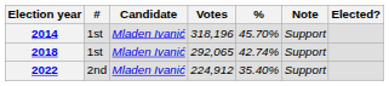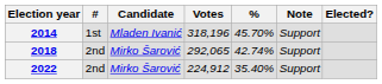2018 | #: 1st -> 2nd
2018 | Candidate: Mladen Ivanić -> Mirko Šarović
2022 | Candidate: Mladen Ivanić -> Mirko Šarović
